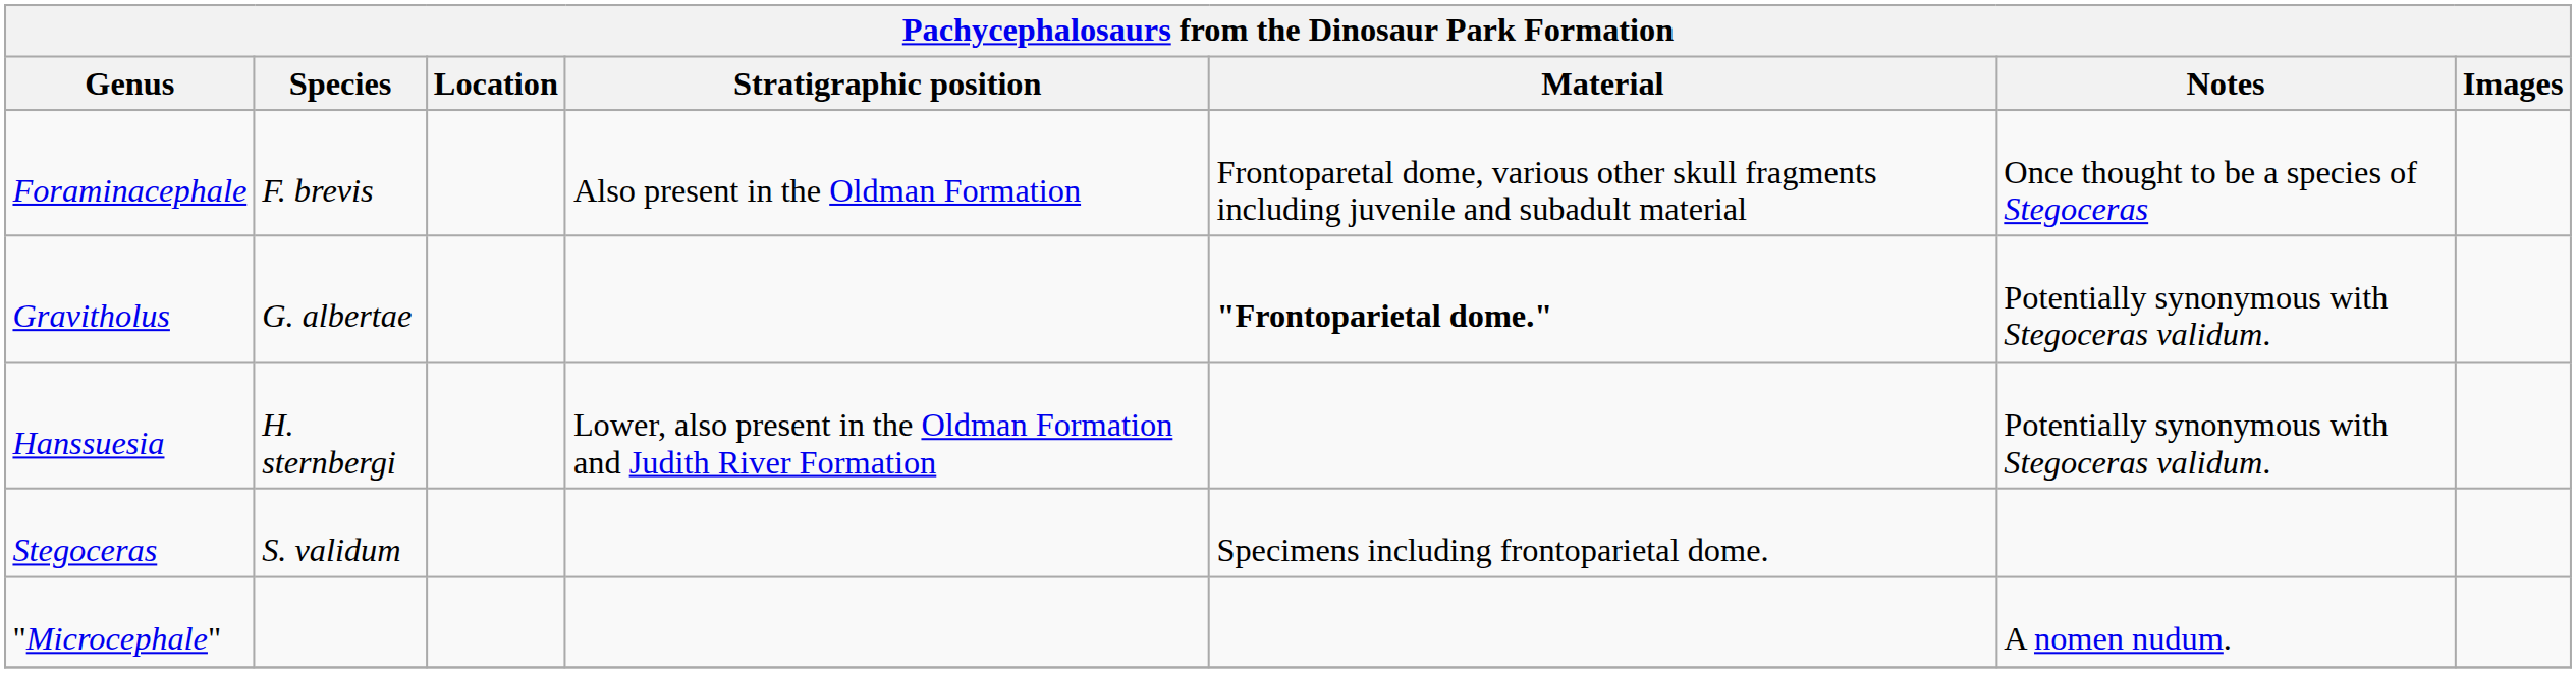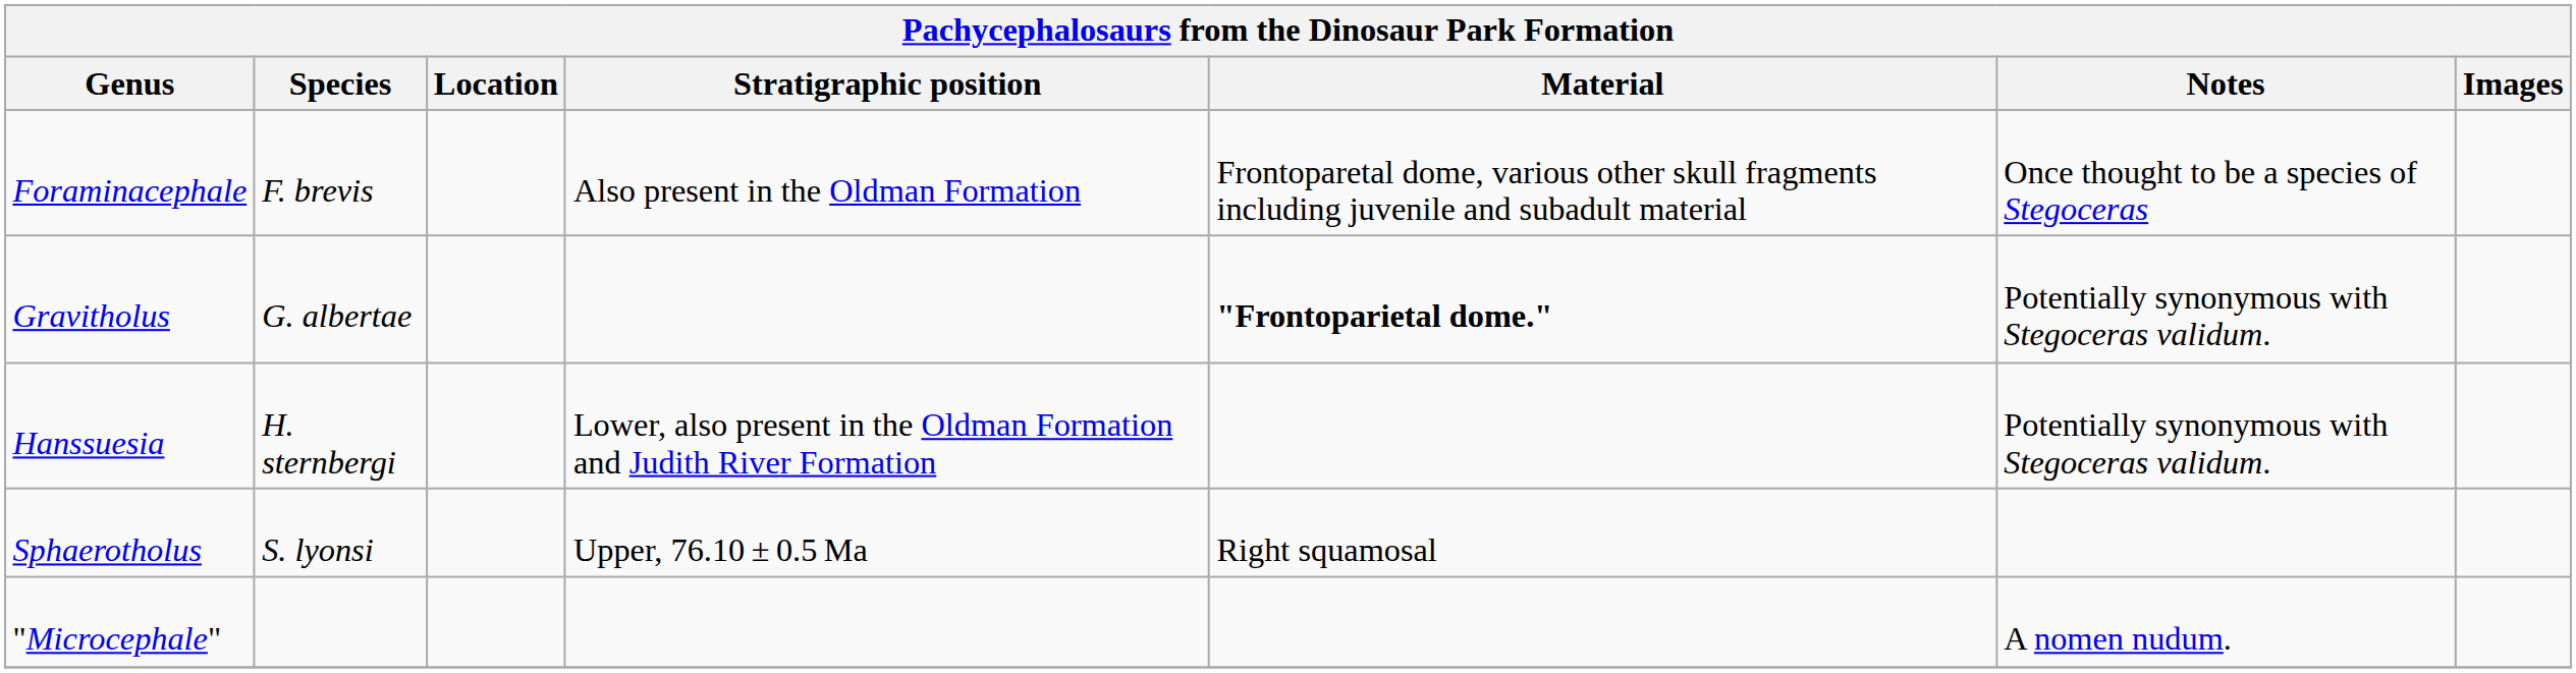+ row: Sphaerotholus | S. lyonsi | Upper, 76.10 ± 0.5 Ma | Right squamosal
- row: Stegoceras | S. validum | Specimens including frontoparietal dome.
